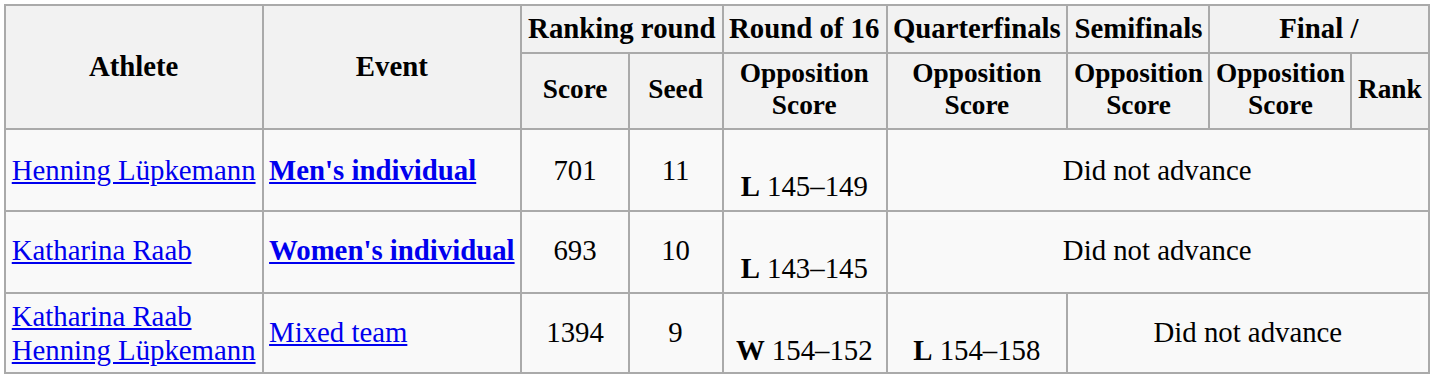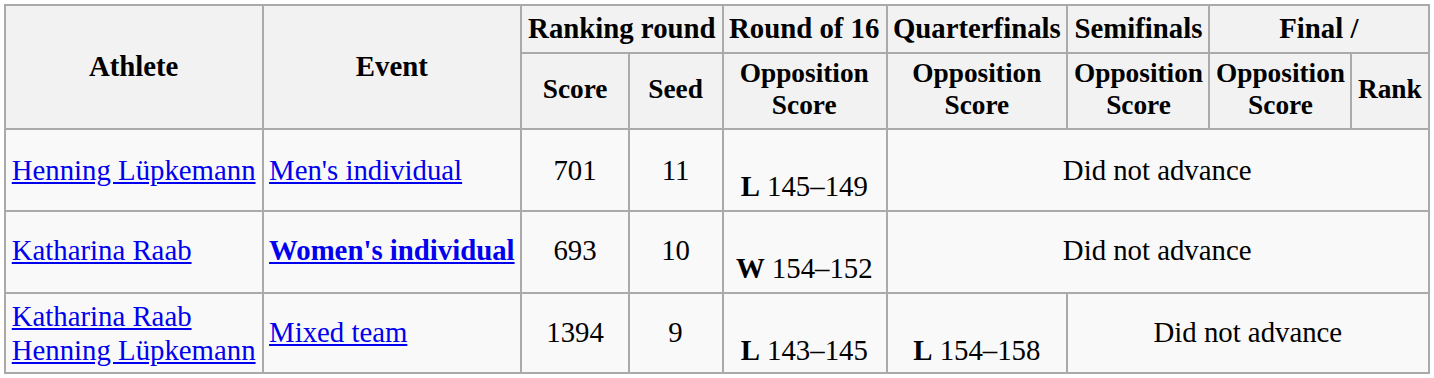Henning Lüpkemann | Event: bold -> normal
Katharina Raab | Round of 16 / Opposition Score: L 143–145 -> W 154–152
Katharina Raab Henning Lüpkemann | Round of 16 / Opposition Score: W 154–152 -> L 143–145
